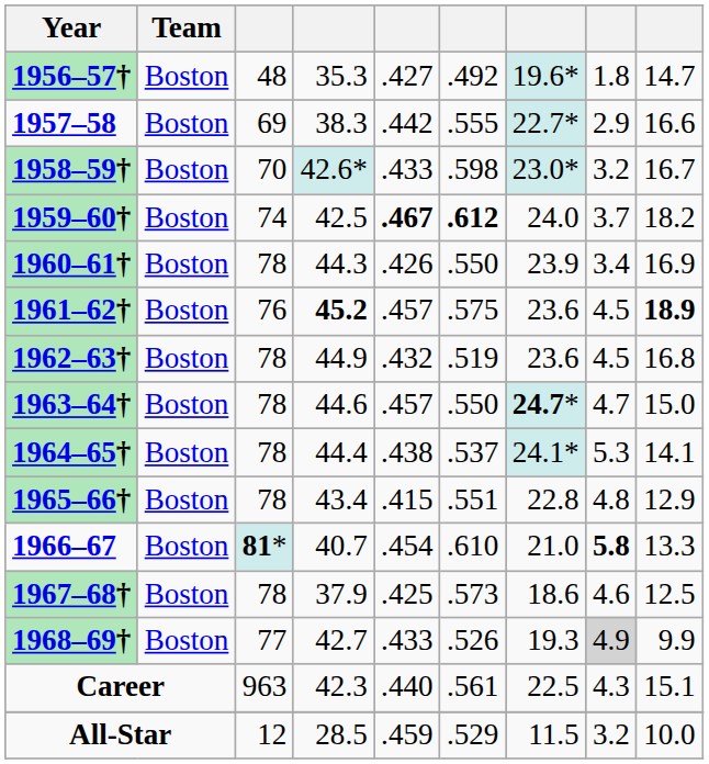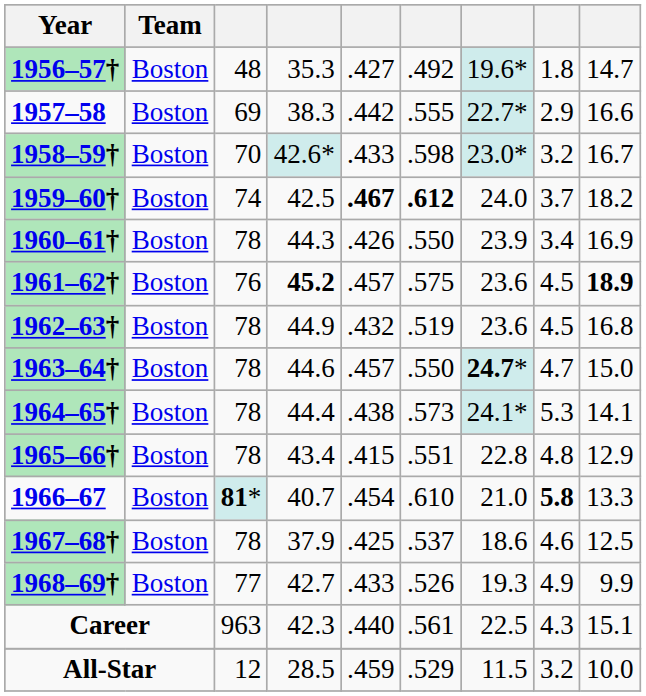1964–65† | column 6: .537 -> .573
1967–68† | column 6: .573 -> .537
1968–69† | column 8: lightgrey background -> no background
